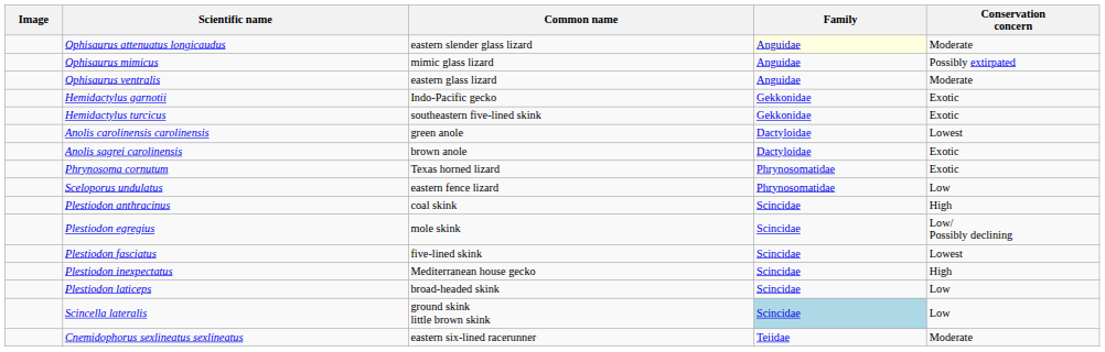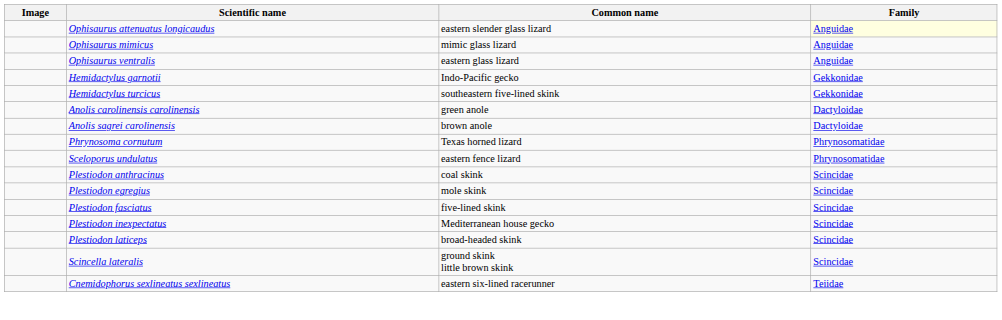- column: Conservation concern | Moderate | Possibly extirpated | Moderate | Exotic | Exotic | Lowest | Exotic | Exotic | Low | High | Low/ Possibly declining | Lowest | High | Low | Low | Moderate
Scincella lateralis | Family: lightblue background -> no background
